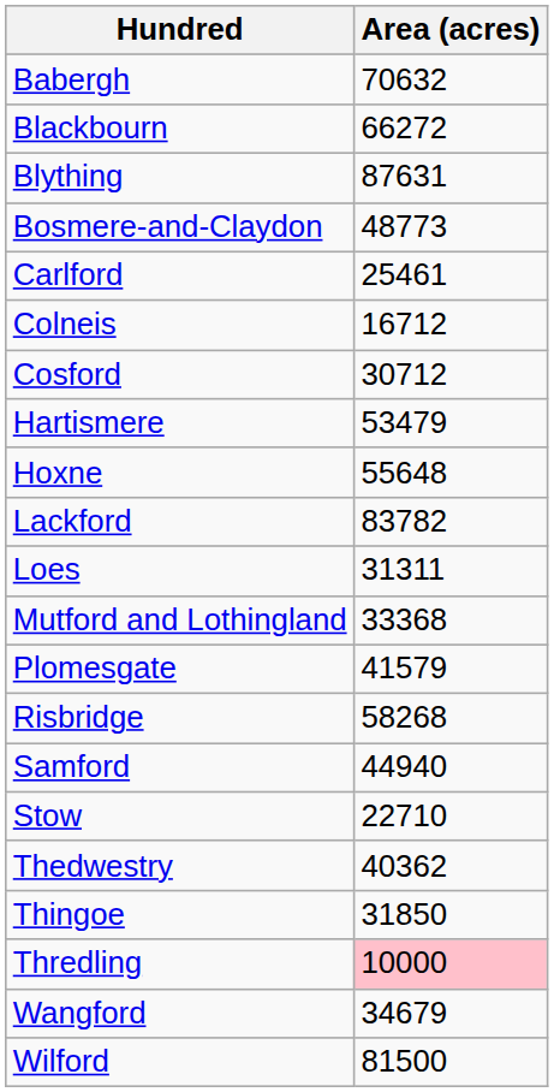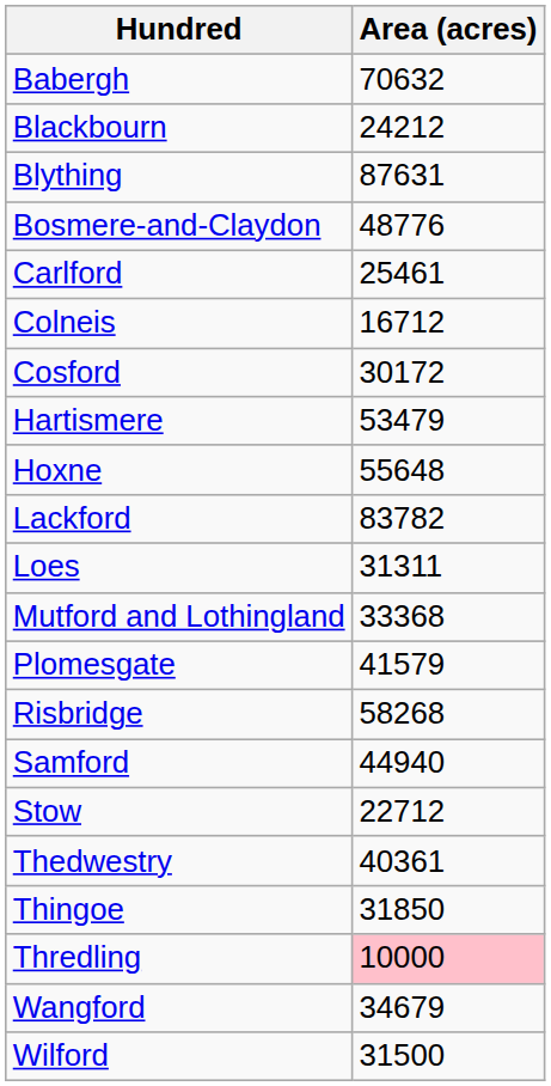Blackbourn | Area (acres): 66272 -> 24212
Bosmere-and-Claydon | Area (acres): 48773 -> 48776
Cosford | Area (acres): 30712 -> 30172
Stow | Area (acres): 22710 -> 22712
Thedwestry | Area (acres): 40362 -> 40361
Wilford | Area (acres): 81500 -> 31500
